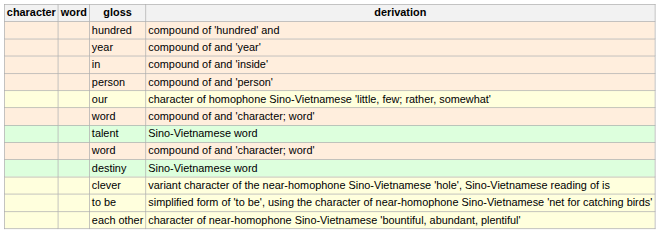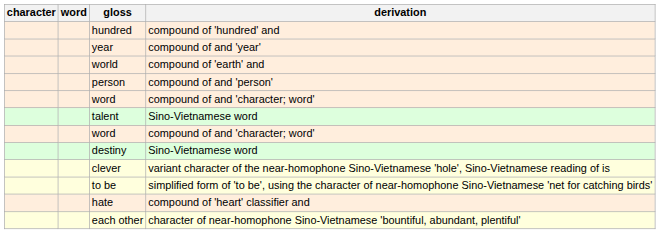- row: in | compound of and 'inside'
+ row: world | compound of 'earth' and
- row: our | character of homophone Sino-Vietnamese 'little, few; rather, somewhat'
+ row: hate | compound of 'heart' classifier and
